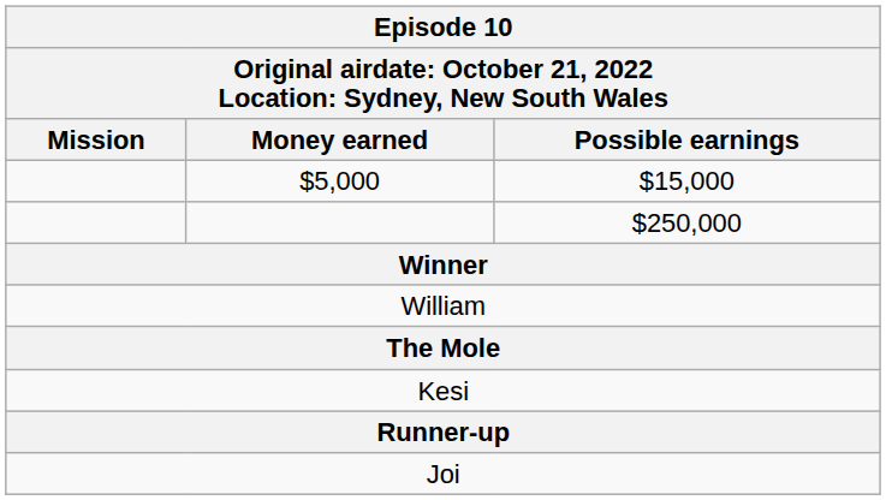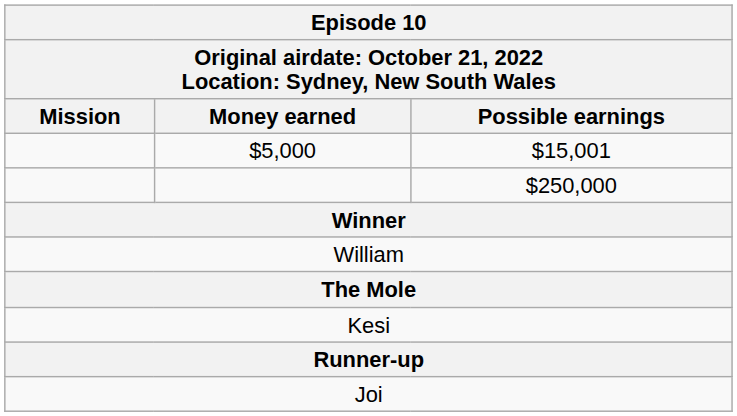$5,000 | Possible earnings: $15,000 -> $15,001
